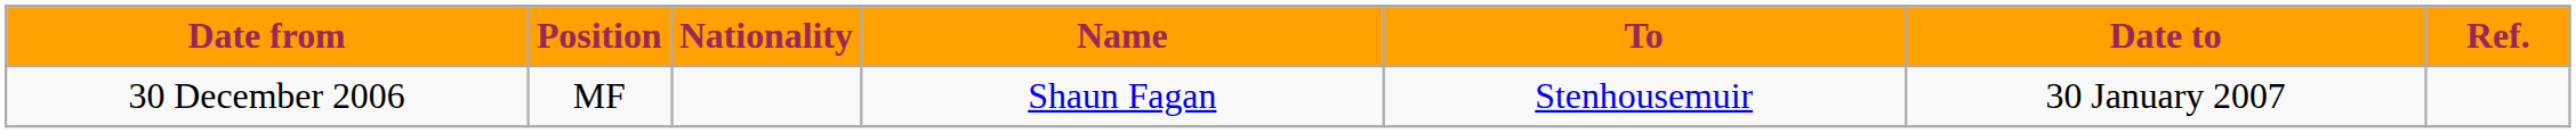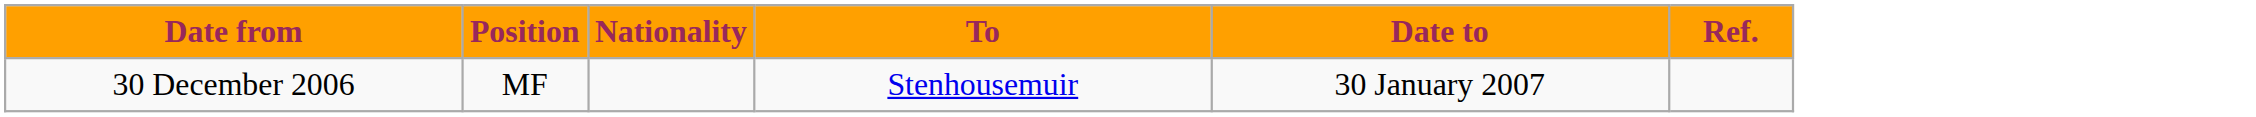- column: Name | Shaun Fagan
